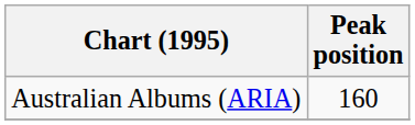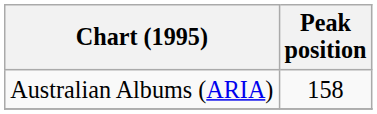Australian Albums (ARIA) | Peak position: 160 -> 158
